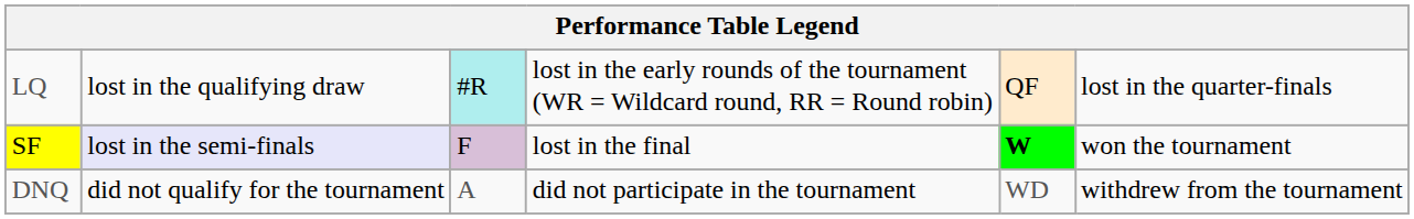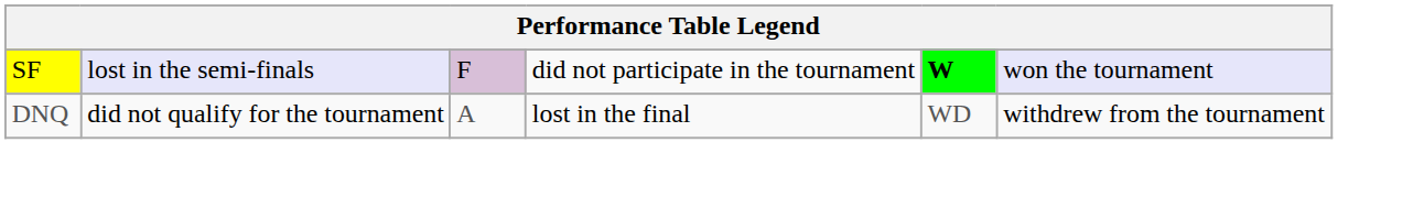- row: LQ | lost in the qualifying draw | #R | lost in the early rounds of the tournament (WR = Wildcard round, RR = Round robin) | QF | lost in the quarter-finals
SF | column 4: lost in the final -> did not participate in the tournament
SF | column 6: no background -> lavender background
DNQ | column 4: did not participate in the tournament -> lost in the final
